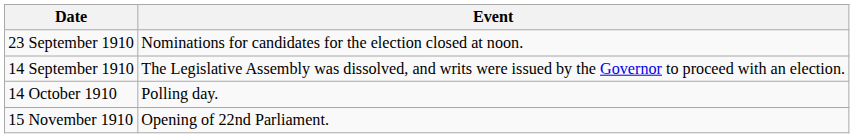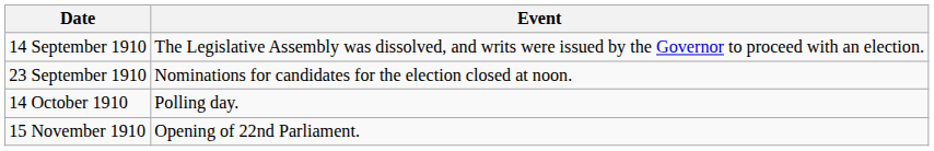rows swapped: 14 September 1910 <-> 23 September 1910
